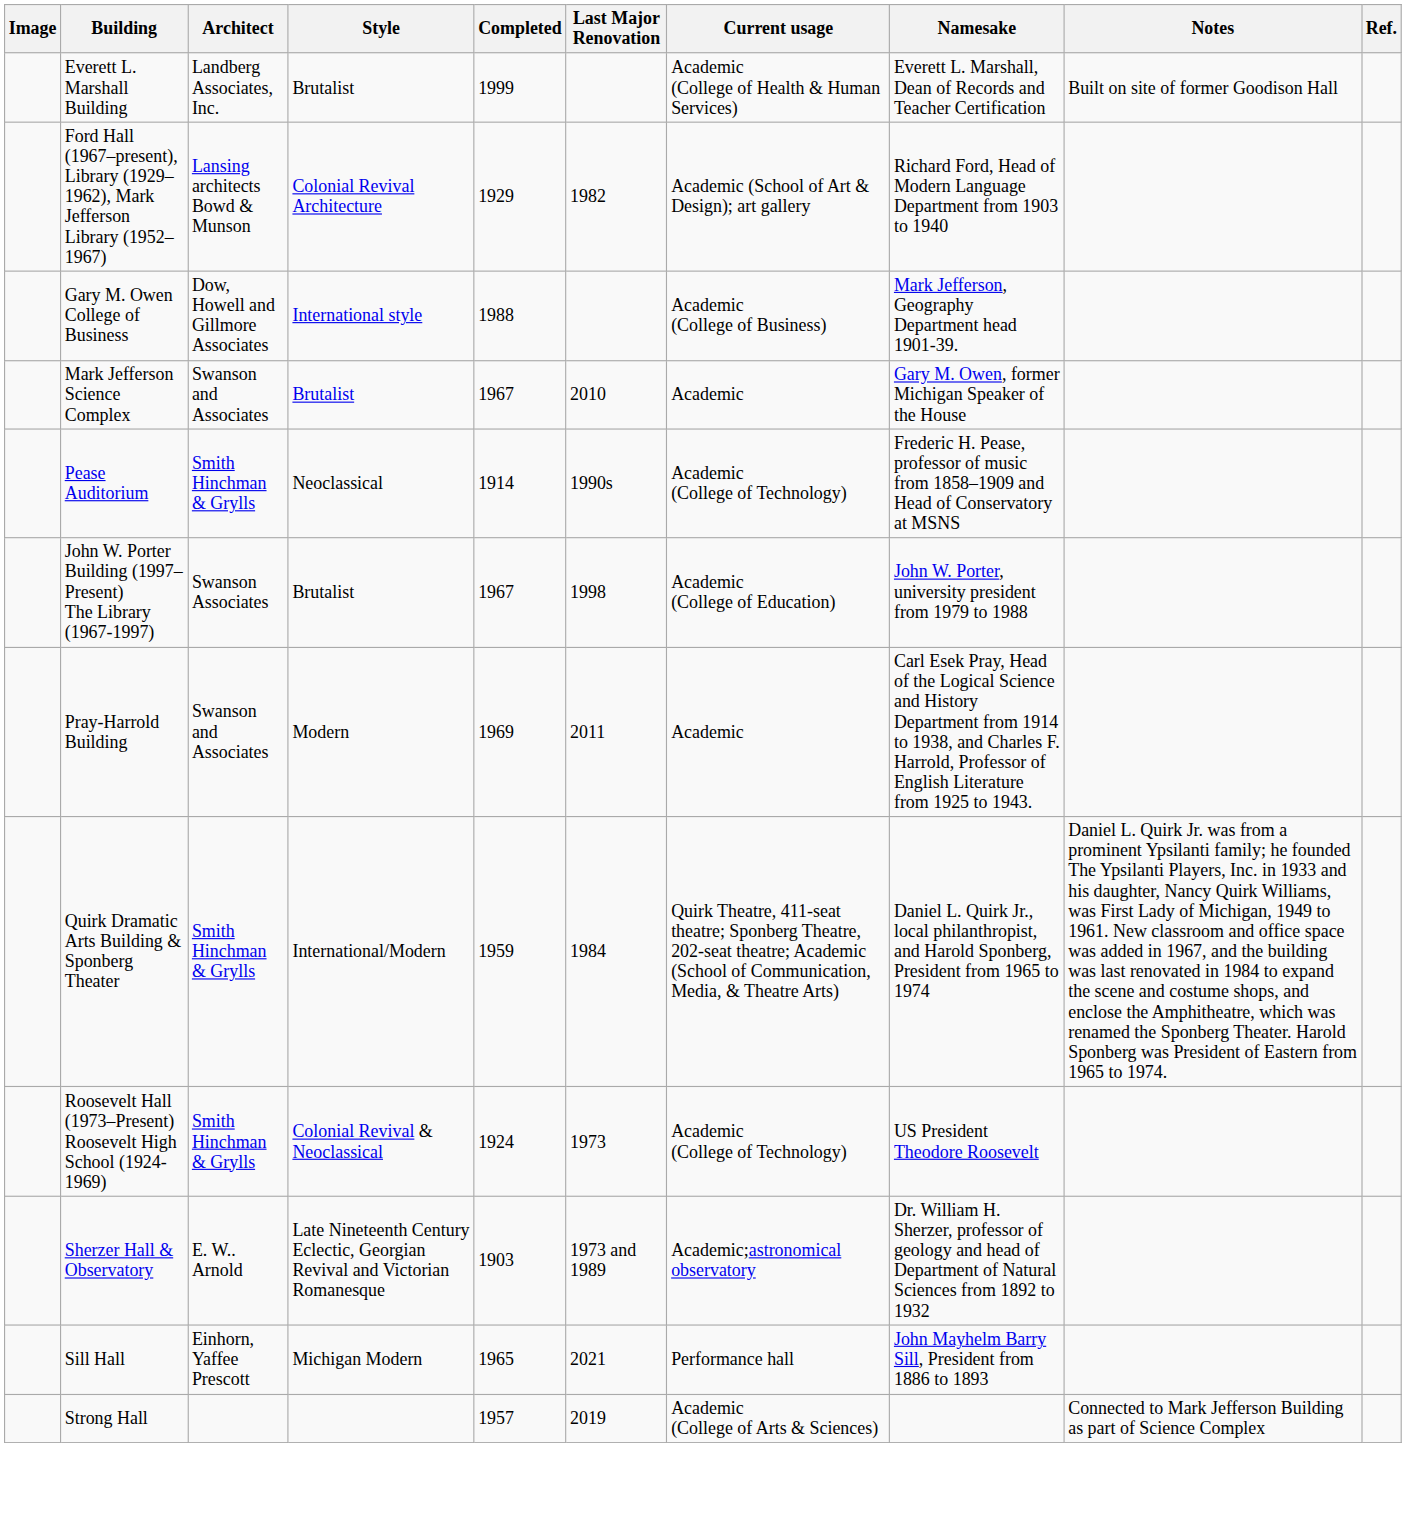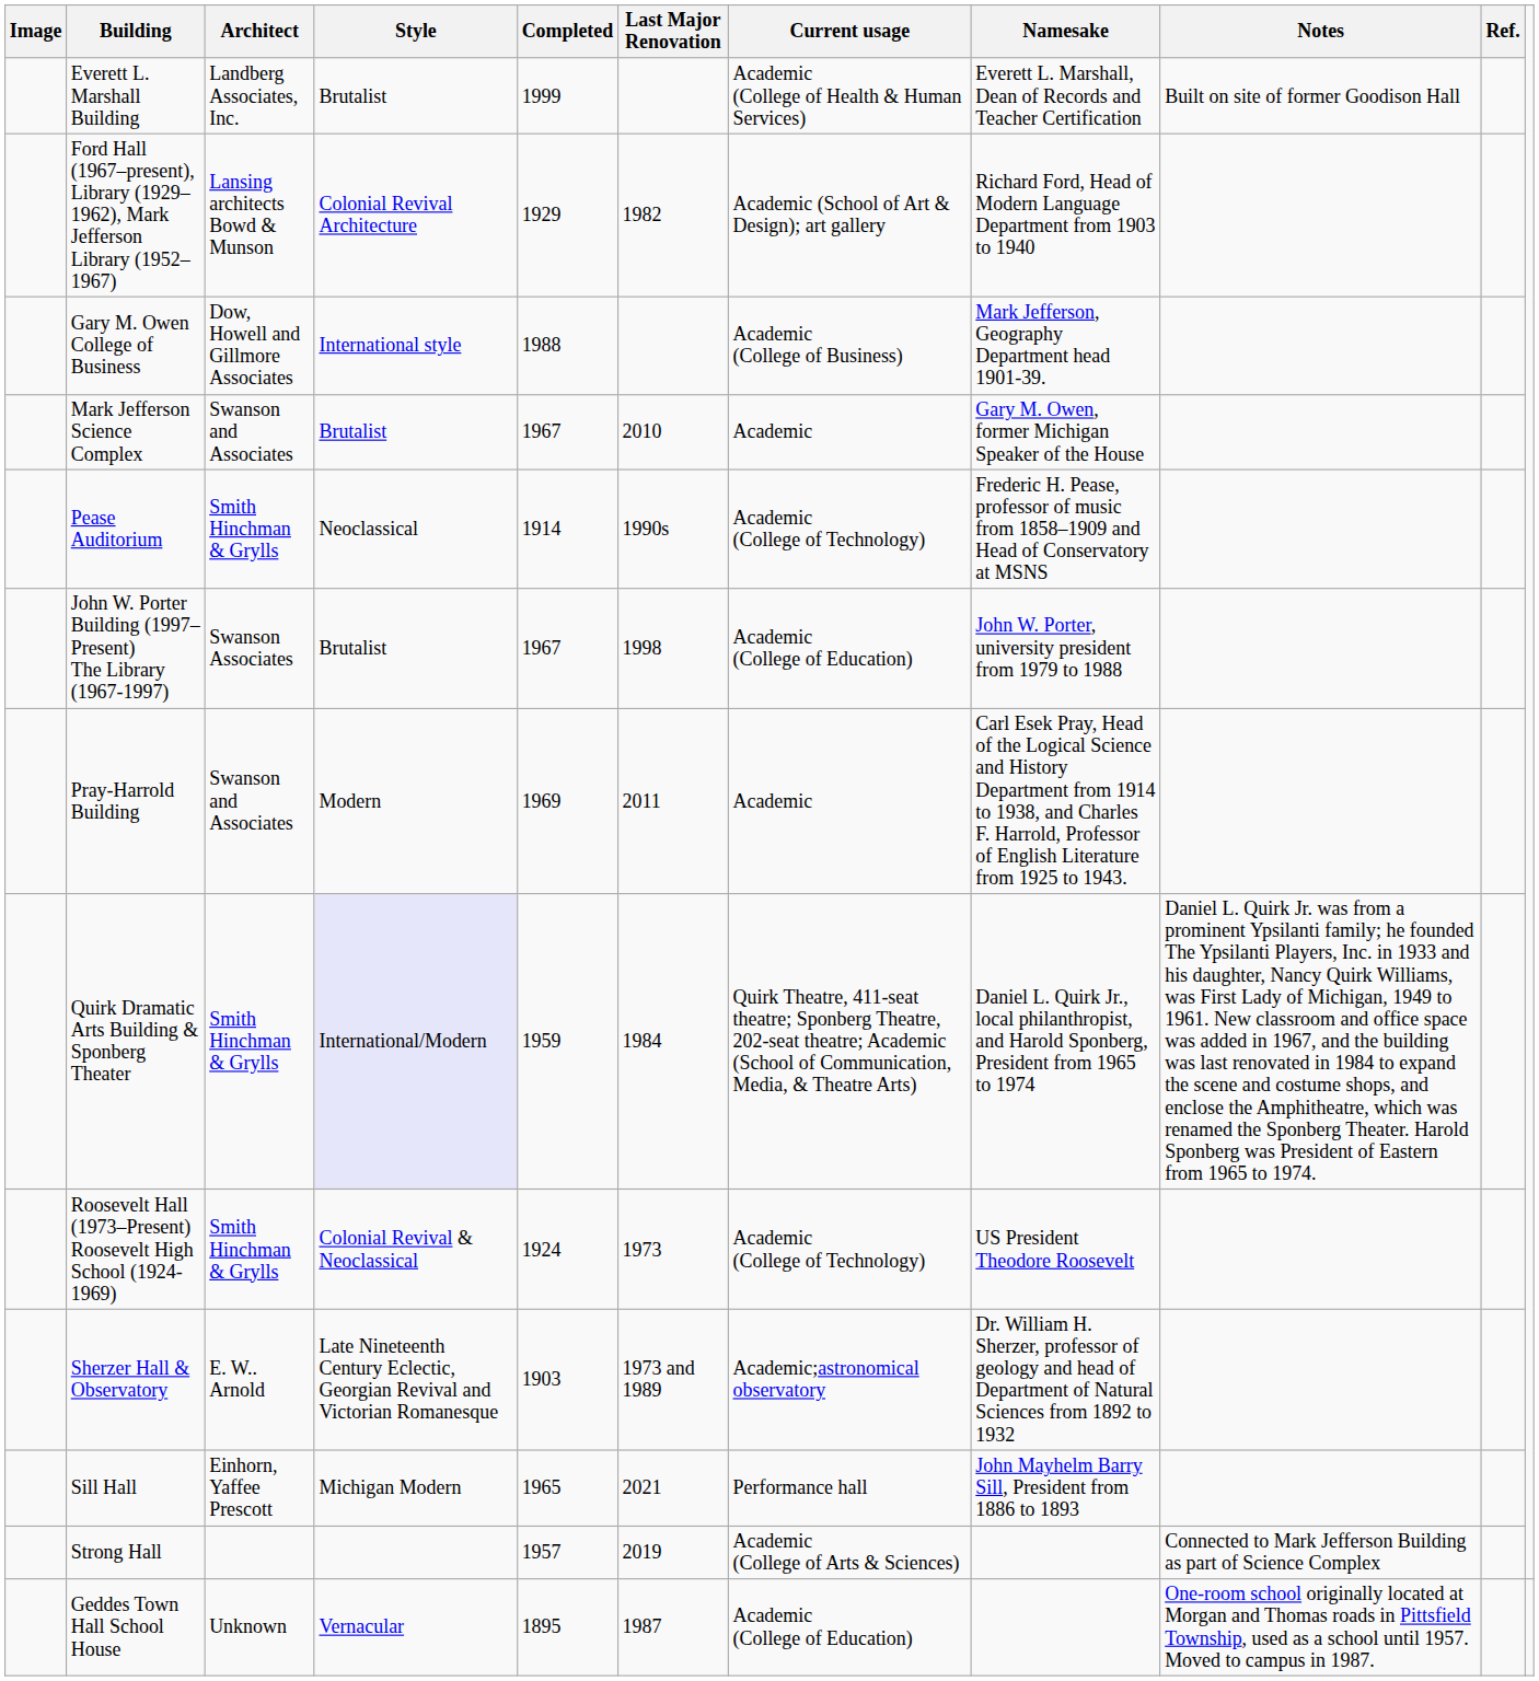Quirk Dramatic Arts Building & Sponberg Theater | Style: no background -> lavender background
+ row: Geddes Town Hall School House | Unknown | Vernacular | 1895 | 1987 | Academic (College of Education) | One-room school originally located at Morgan and Thomas roads in Pittsfield Township, used as a school until 1957. Moved to campus in 1987.
